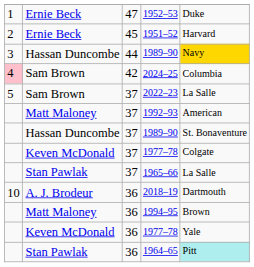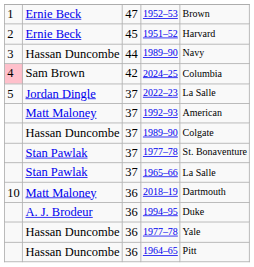1952–53 | column 5: Duke -> Brown
44 / 1989–90 | column 5: gold background -> no background
2022–23 | column 2: Sam Brown -> Jordan Dingle
37 / 1989–90 | column 5: St. Bonaventure -> Colgate
37 / 1977–78 | column 2: Keven McDonald -> Stan Pawlak
37 / 1977–78 | column 5: Colgate -> St. Bonaventure
2018–19 | column 2: A. J. Brodeur -> Matt Maloney
1994–95 | column 2: Matt Maloney -> A. J. Brodeur
1994–95 | column 5: Brown -> Duke
36 / 1977–78 | column 2: Keven McDonald -> Hassan Duncombe
1964–65 | column 2: Stan Pawlak -> Hassan Duncombe
1964–65 | column 5: paleturquoise background -> no background
